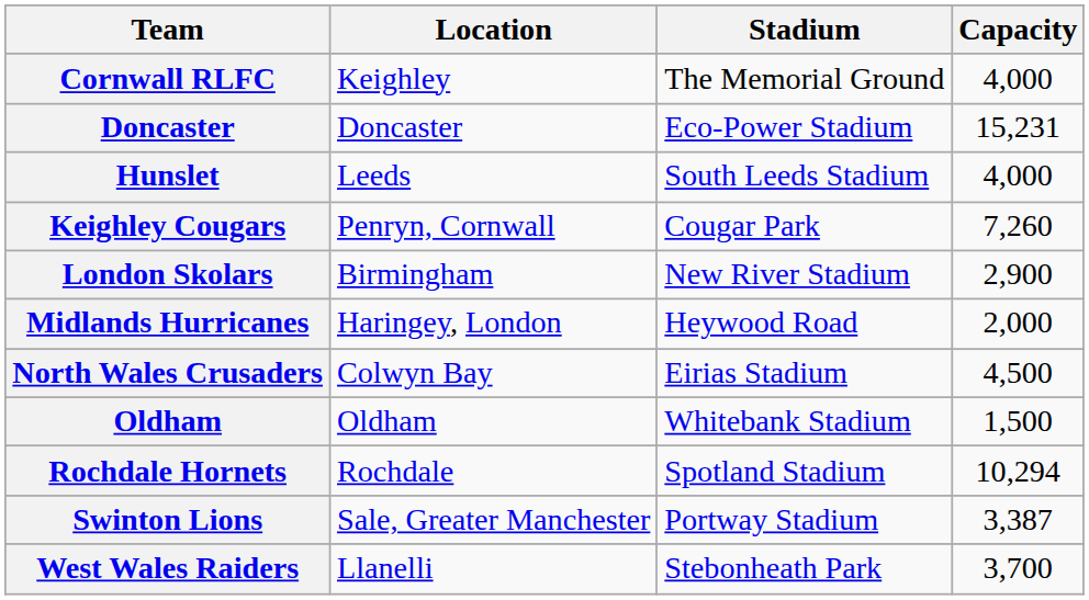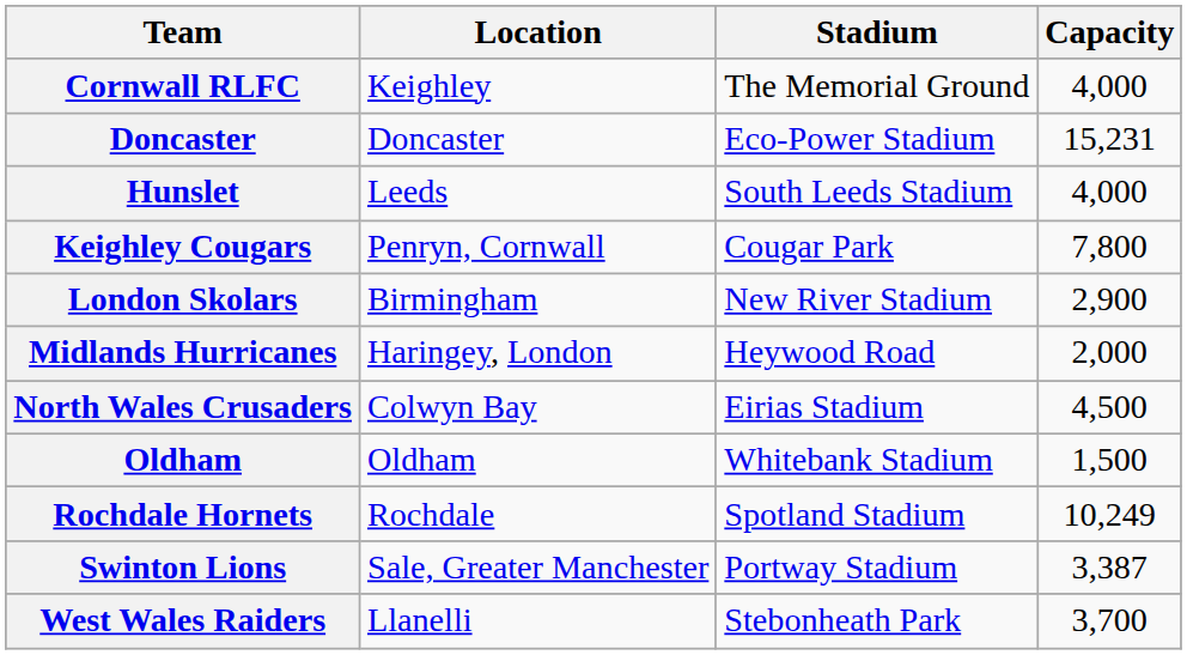Keighley Cougars | Capacity: 7,260 -> 7,800
Rochdale Hornets | Capacity: 10,294 -> 10,249
